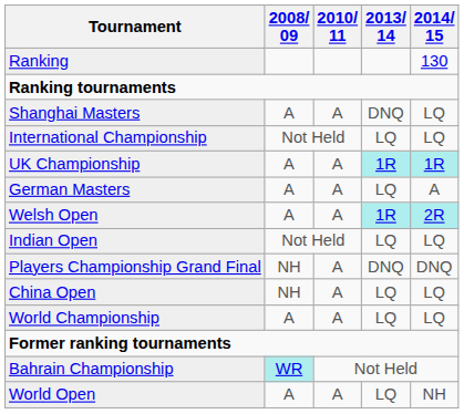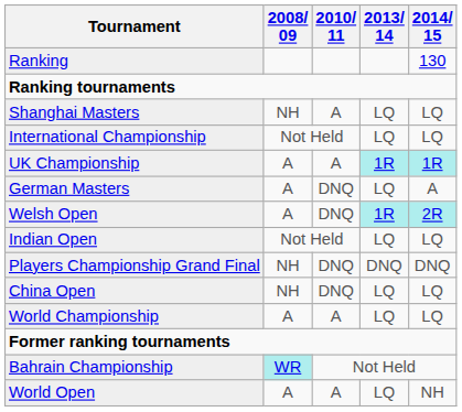Shanghai Masters | 2008/ 09: A -> NH
Shanghai Masters | 2013/ 14: DNQ -> LQ
German Masters | 2010/ 11: A -> DNQ
Welsh Open | 2010/ 11: A -> DNQ
Players Championship Grand Final | 2010/ 11: A -> DNQ
China Open | 2010/ 11: A -> DNQ
